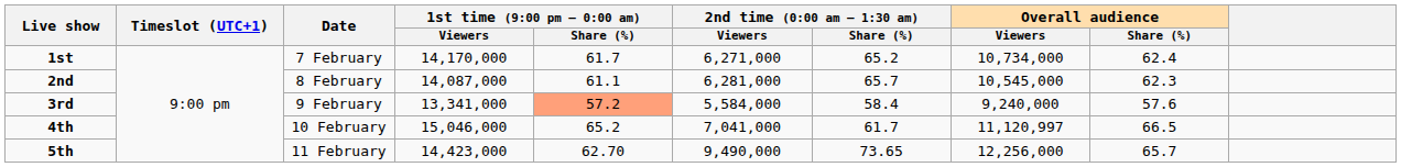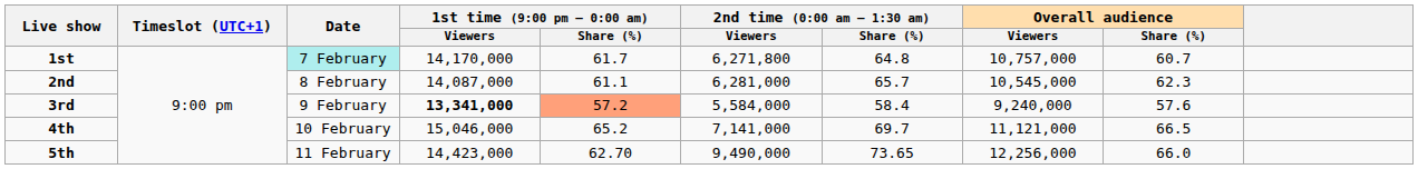1st | Date: no background -> paleturquoise background
1st | 2nd time (0:00 am – 1:30 am) / Viewers: 6,271,000 -> 6,271,800
1st | 2nd time (0:00 am – 1:30 am) / Share (%): 65.2 -> 64.8
1st | Overall audience / Viewers: 10,734,000 -> 10,757,000
1st | Overall audience / Share (%): 62.4 -> 60.7
3rd | 1st time (9:00 pm – 0:00 am) / Viewers: normal -> bold
4th | 2nd time (0:00 am – 1:30 am) / Viewers: 7,041,000 -> 7,141,000
4th | 2nd time (0:00 am – 1:30 am) / Share (%): 61.7 -> 69.7
4th | Overall audience / Viewers: 11,120,997 -> 11,121,000
5th | Overall audience / Share (%): 65.7 -> 66.0
